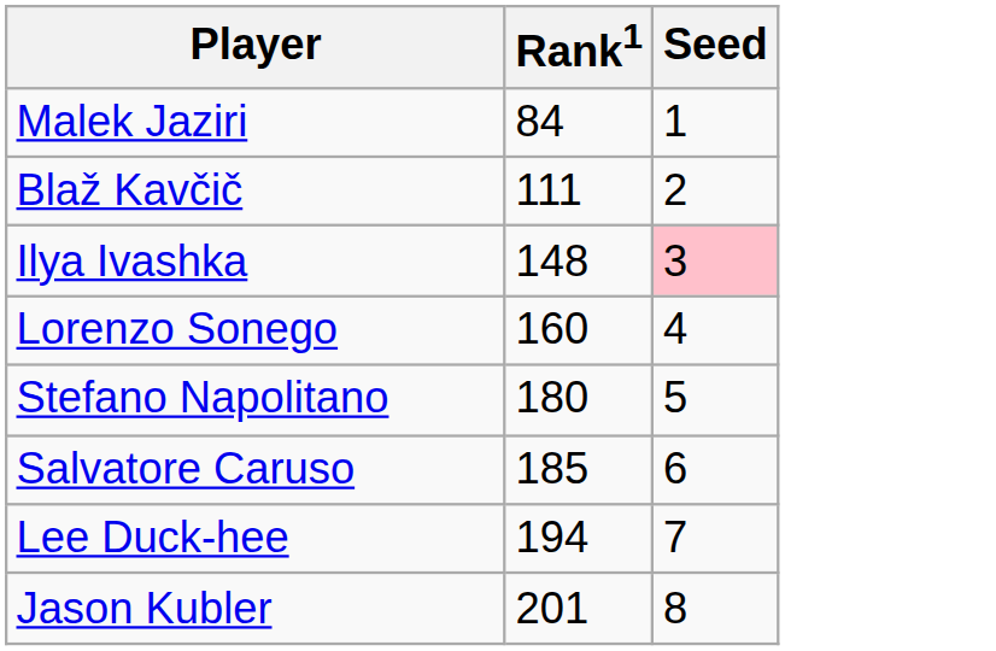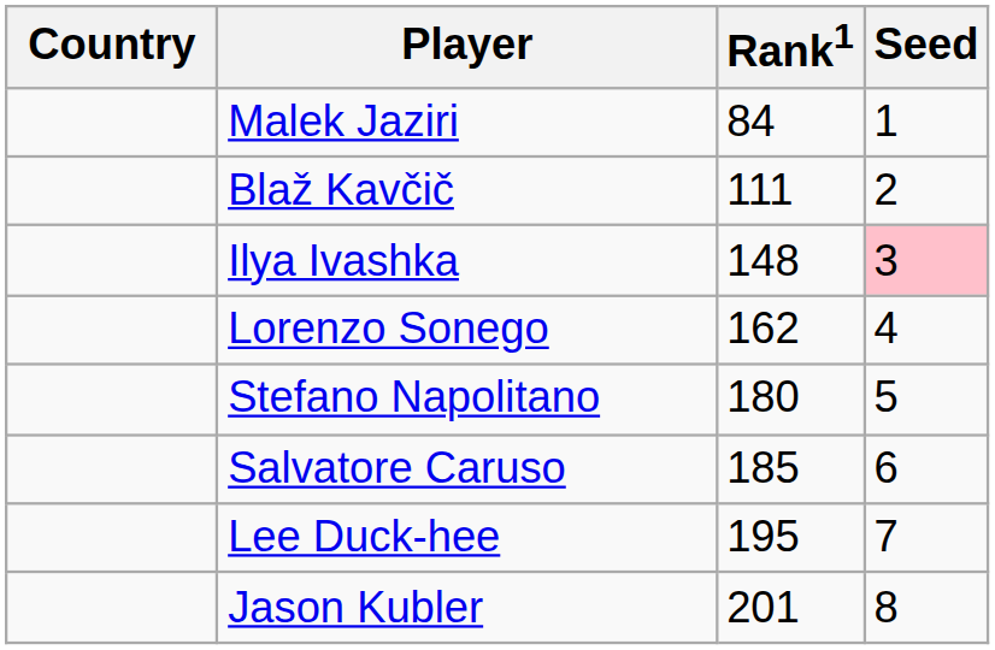+ column: Country
Lorenzo Sonego | Rank1: 160 -> 162
Lee Duck-hee | Rank1: 194 -> 195
